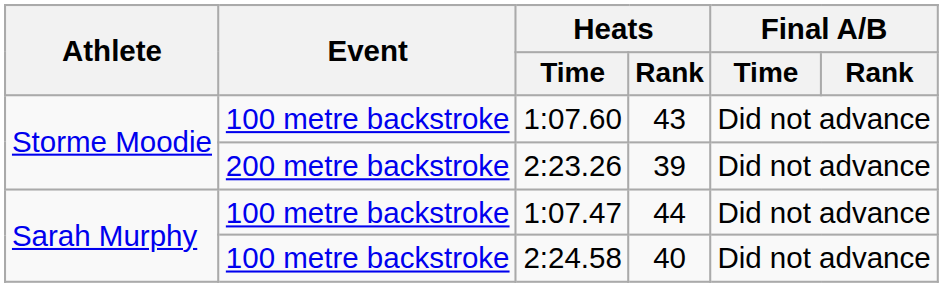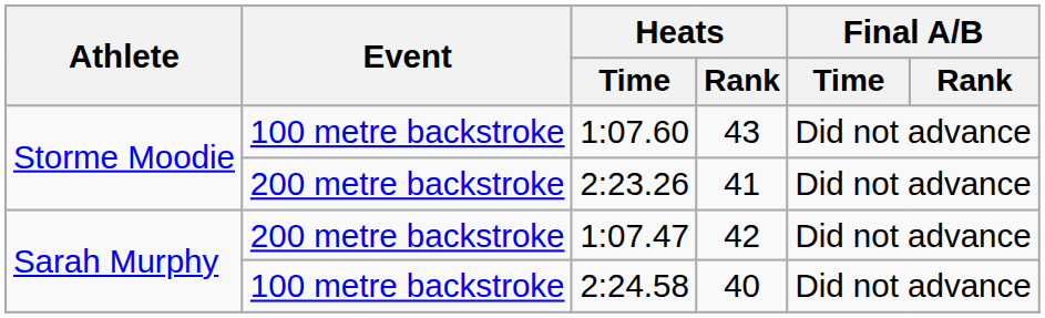2:23.26 | Heats / Rank: 39 -> 41
1:07.47 | Event: 100 metre backstroke -> 200 metre backstroke
1:07.47 | Heats / Rank: 44 -> 42
